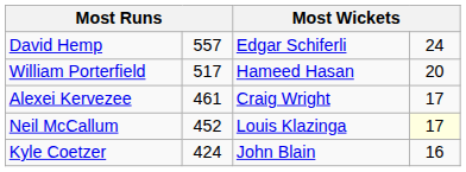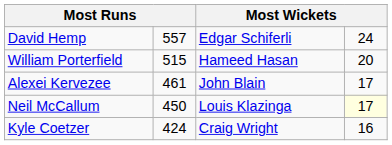William Porterfield | column 2: 517 -> 515
Alexei Kervezee | column 3: Craig Wright -> John Blain
Neil McCallum | column 2: 452 -> 450
Kyle Coetzer | column 3: John Blain -> Craig Wright
